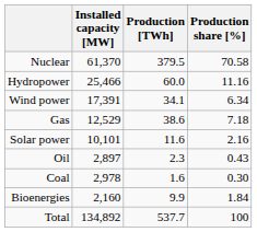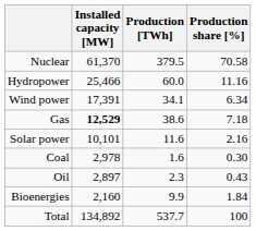Gas | Installed capacity [MW]: normal -> bold
rows swapped: Coal <-> Oil
